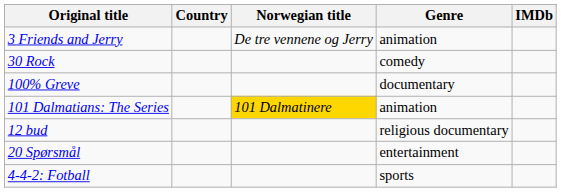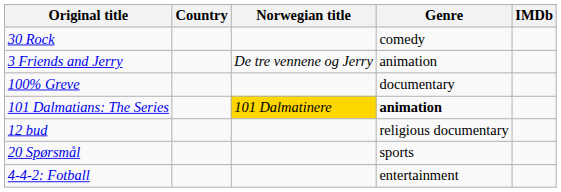rows swapped: 3 Friends and Jerry <-> 30 Rock
101 Dalmatians: The Series | Genre: normal -> bold
20 Spørsmål | Genre: entertainment -> sports
4-4-2: Fotball | Genre: sports -> entertainment
